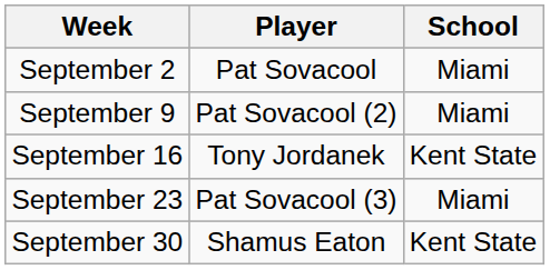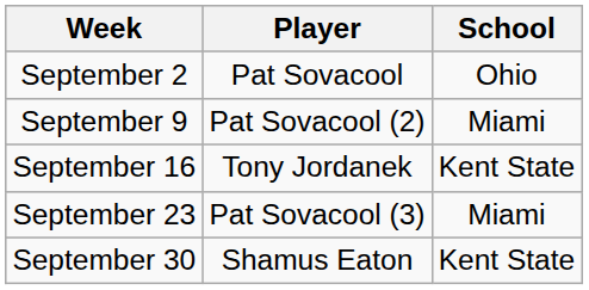September 2 | School: Miami -> Ohio
